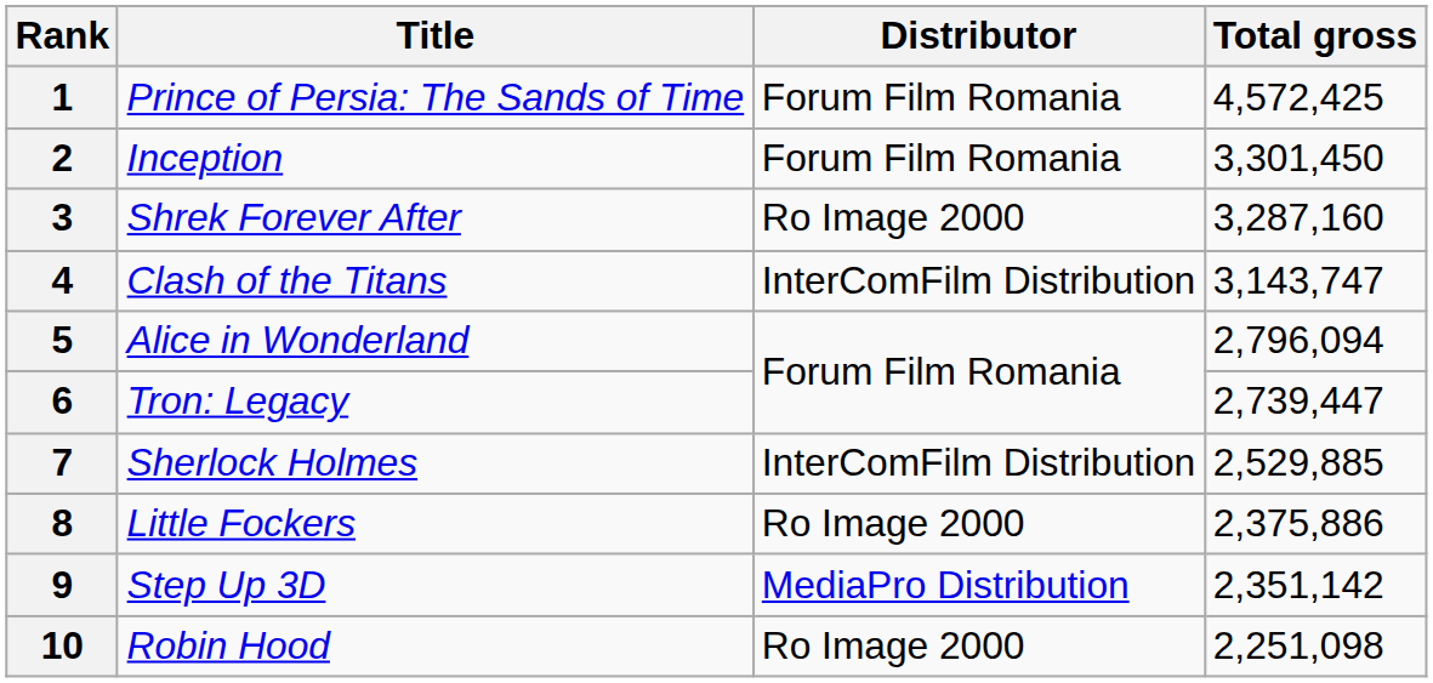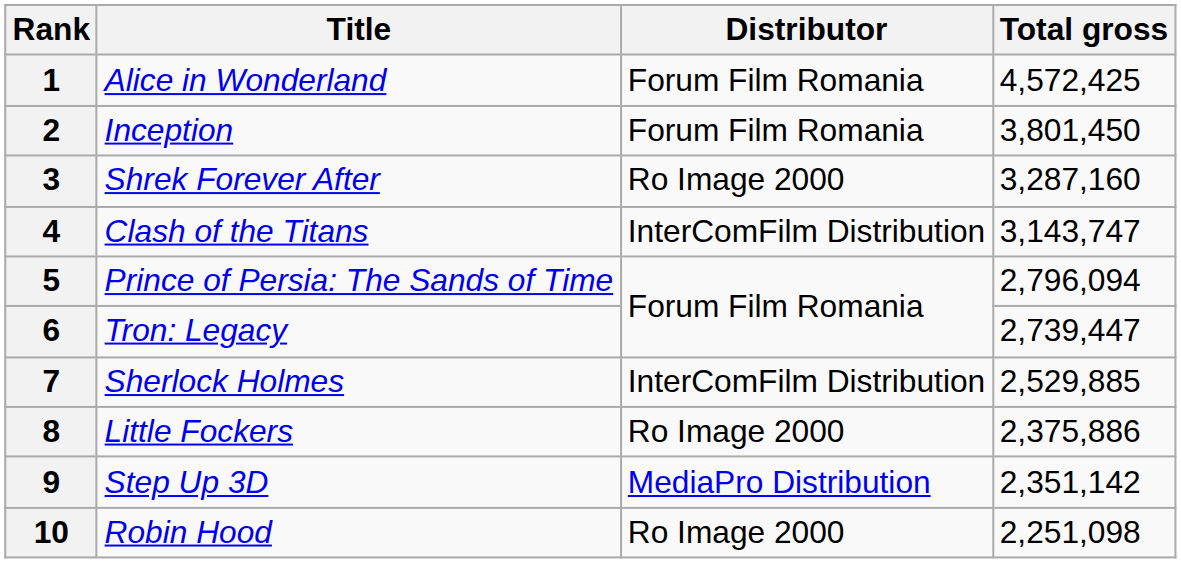1 | Title: Prince of Persia: The Sands of Time -> Alice in Wonderland
2 | Total gross: 3,301,450 -> 3,801,450
5 | Title: Alice in Wonderland -> Prince of Persia: The Sands of Time
